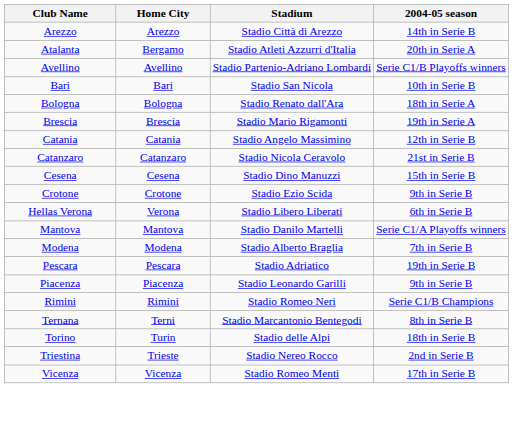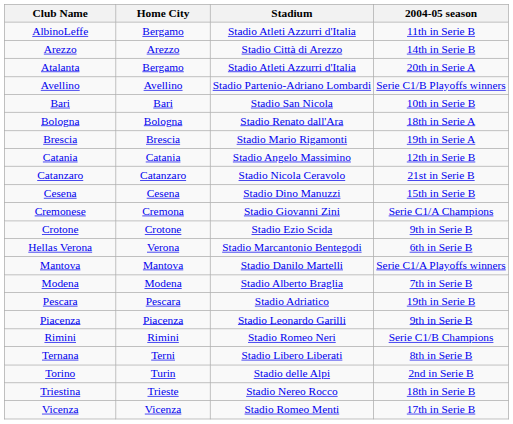+ row: AlbinoLeffe | Bergamo | Stadio Atleti Azzurri d'Italia | 11th in Serie B
+ row: Cremonese | Cremona | Stadio Giovanni Zini | Serie C1/A Champions
Hellas Verona | Stadium: Stadio Libero Liberati -> Stadio Marcantonio Bentegodi
Ternana | Stadium: Stadio Marcantonio Bentegodi -> Stadio Libero Liberati
Torino | 2004-05 season: 18th in Serie B -> 2nd in Serie B
Triestina | 2004-05 season: 2nd in Serie B -> 18th in Serie B
